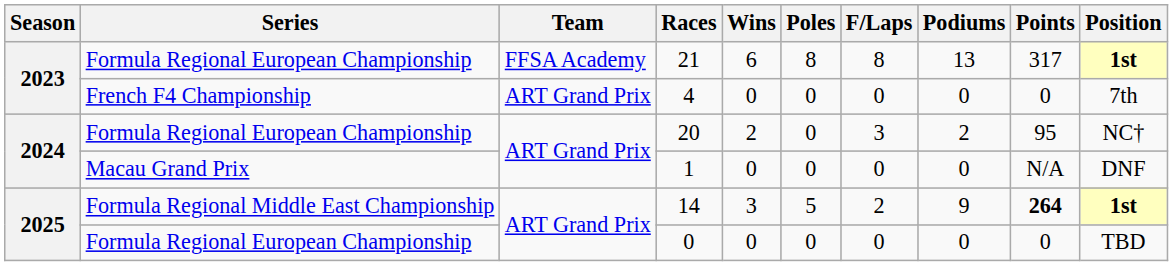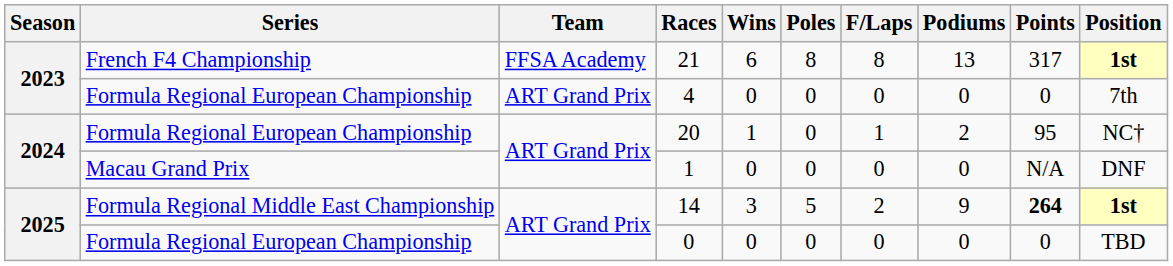21 | Series: Formula Regional European Championship -> French F4 Championship
4 | Series: French F4 Championship -> Formula Regional European Championship
20 | Wins: 2 -> 1
20 | F/Laps: 3 -> 1
